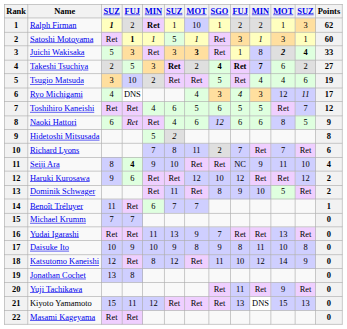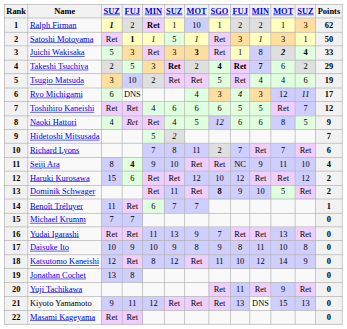Satoshi Motoyama | Points: 60 -> 50
Takeshi Tsuchiya | Points: 27 -> 29
Ryo Michigami | column 3: 4 -> 6
Toshihiro Kaneishi | column 7: 5 -> 6
Naoki Hattori | column 3: 6 -> 4
Naoki Hattori | column 7: 6 -> 5
Hidetoshi Mitsusada | Points: 8 -> 7
Haruki Kurosawa | column 3: 9 -> 15
Dominik Schwager | SGO: normal -> bold
Kiyoto Yamamoto | column 3: 15 -> 9
